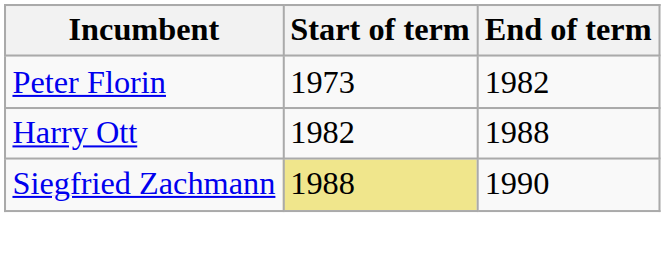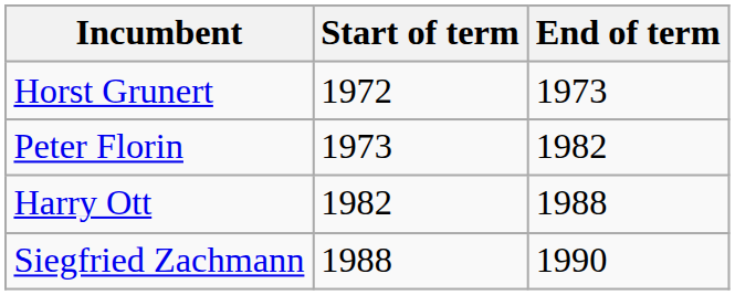+ row: Horst Grunert | 1972 | 1973
Siegfried Zachmann | Start of term: khaki background -> no background
